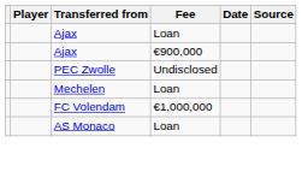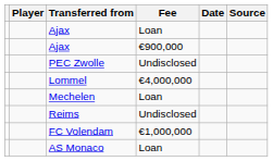+ row: Lommel | €4,000,000
+ row: Reims | Undisclosed
